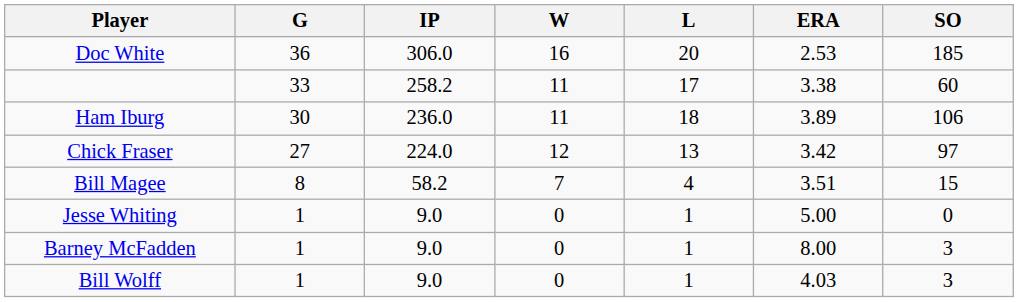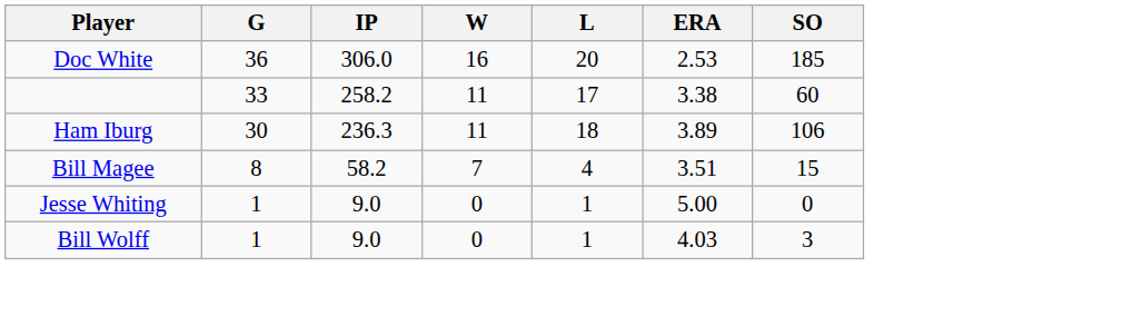Ham Iburg | IP: 236.0 -> 236.3
- row: Chick Fraser | 27 | 224.0 | 12 | 13 | 3.42 | 97
- row: Barney McFadden | 1 | 9.0 | 0 | 1 | 8.00 | 3
